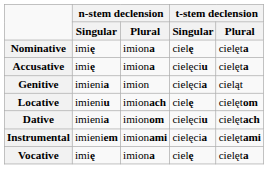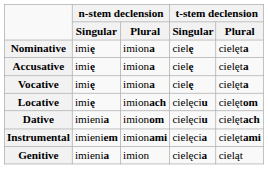Accusative | t-stem declension / Singular: cielęciu -> cielę
rows swapped: Genitive <-> Vocative
Locative | n-stem declension / Singular: imieniu -> imię
Locative | t-stem declension / Singular: cielę -> cielęciu
